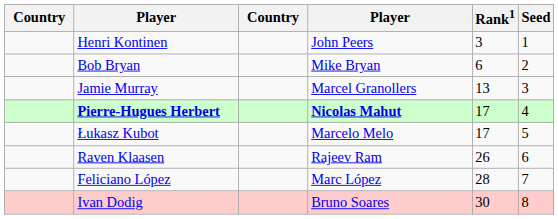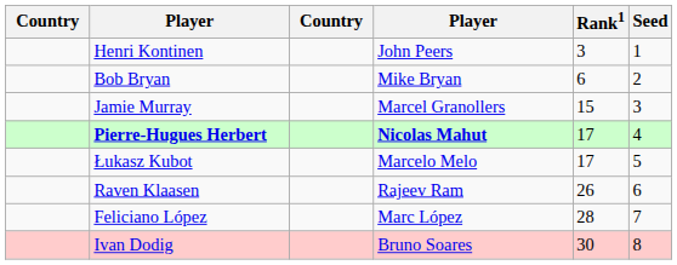Jamie Murray | Rank1: 13 -> 15
